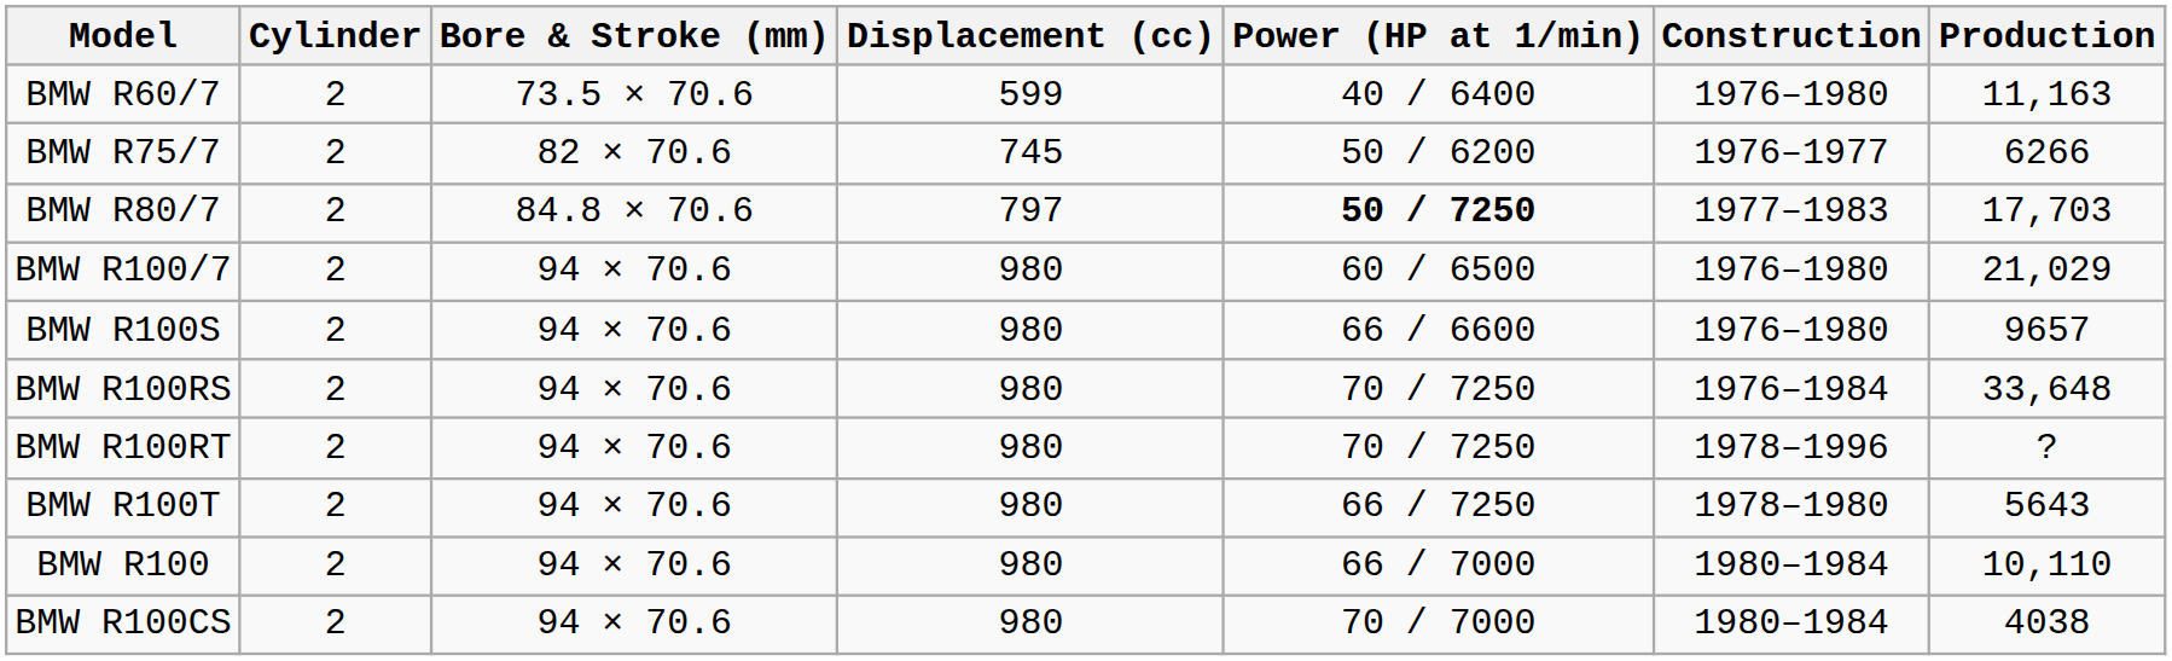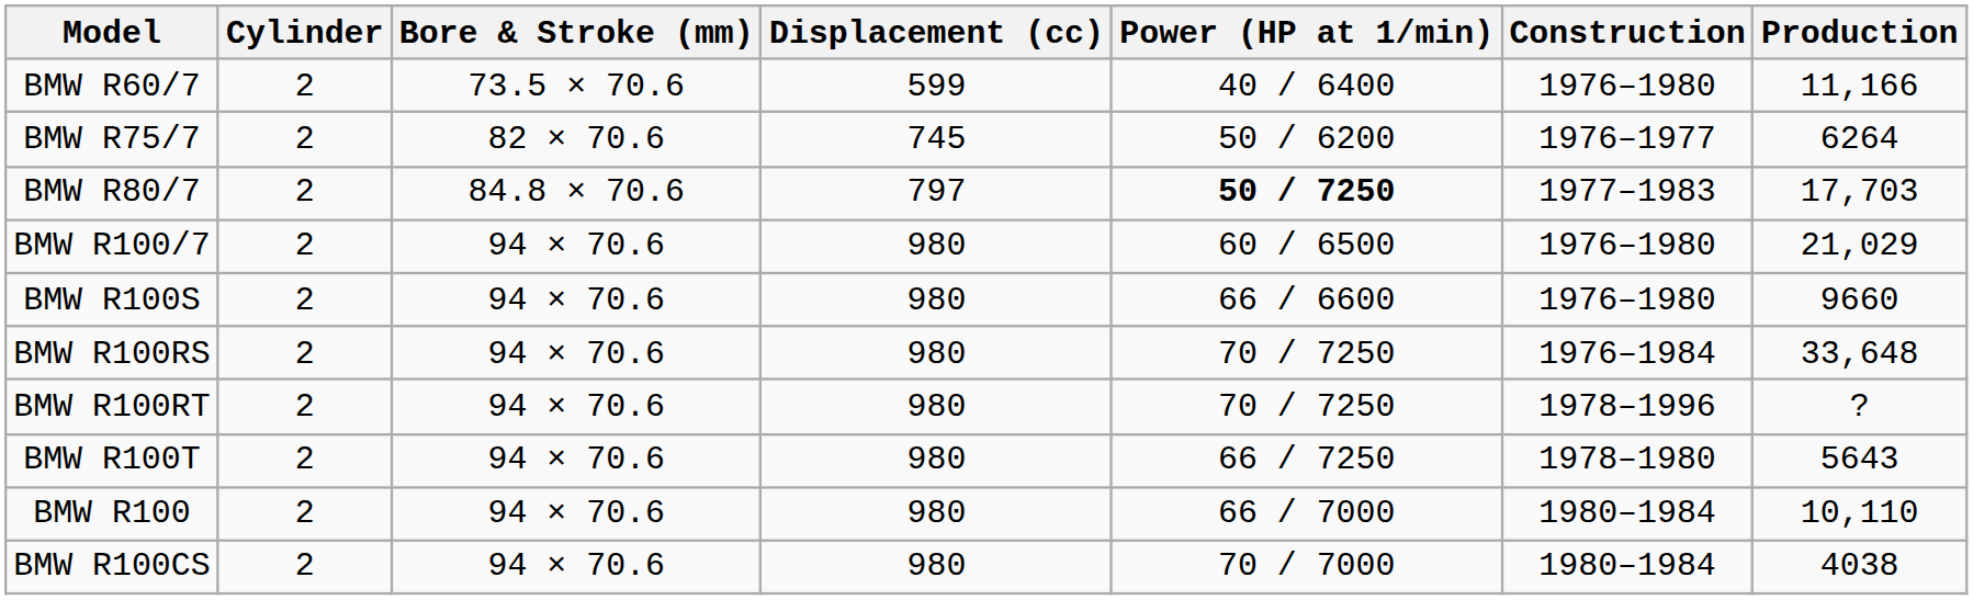BMW R60/7 | Production: 11,163 -> 11,166
BMW R75/7 | Production: 6266 -> 6264
BMW R100S | Production: 9657 -> 9660
